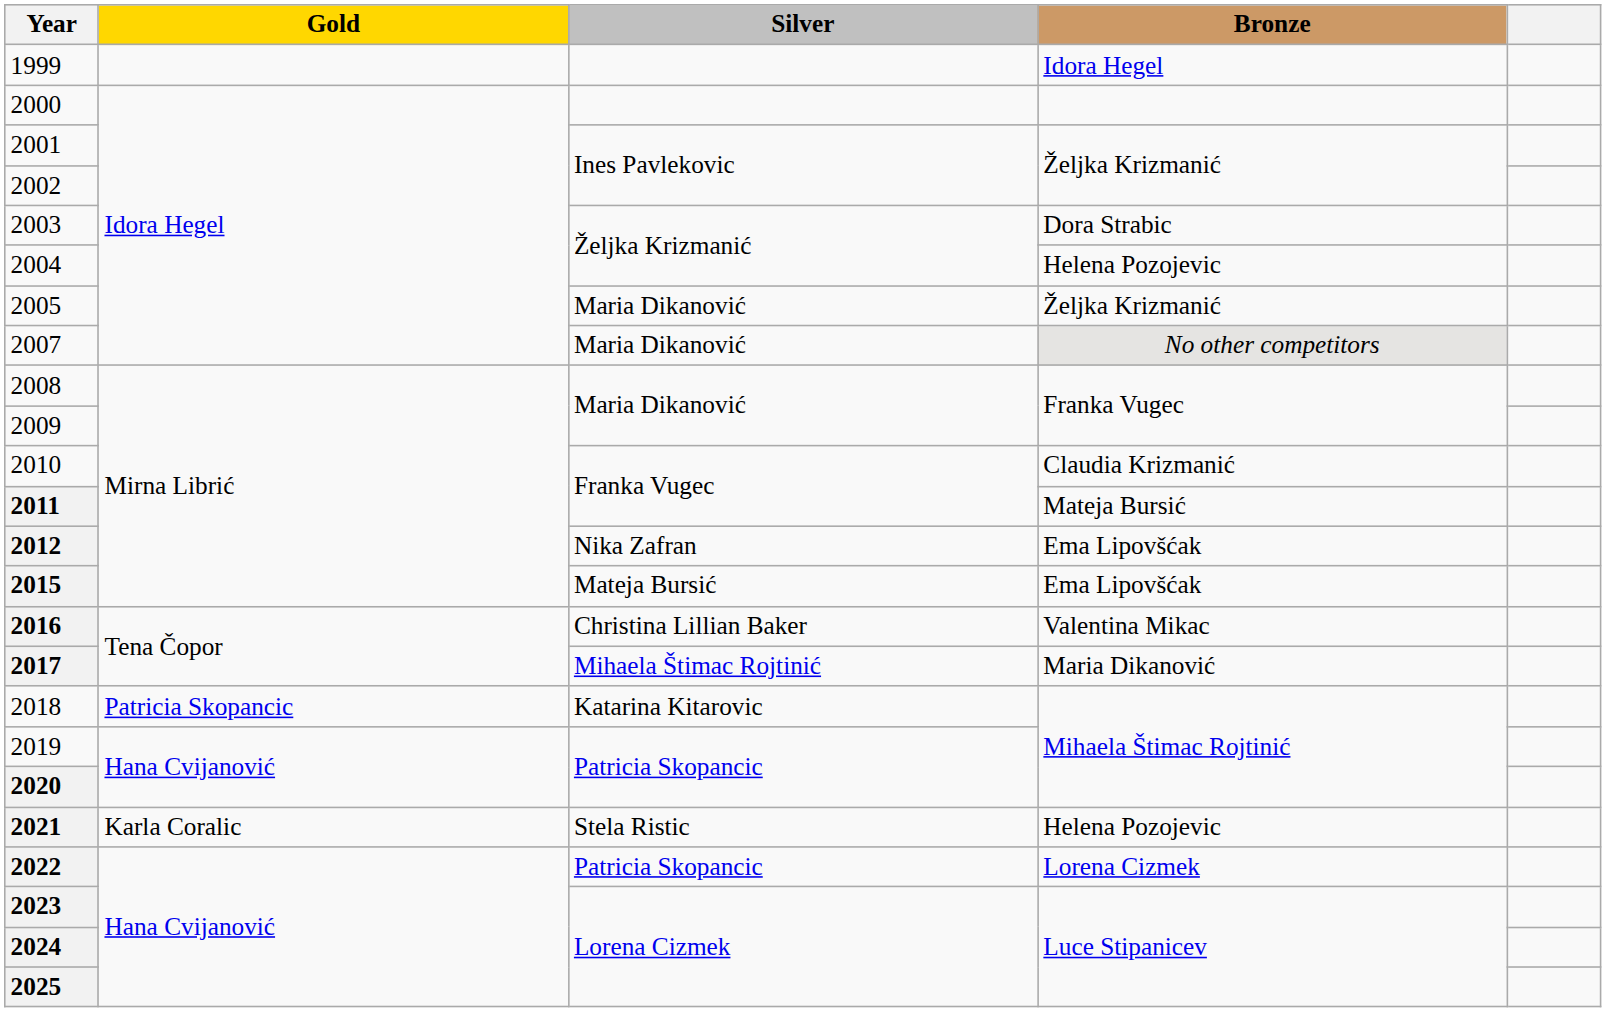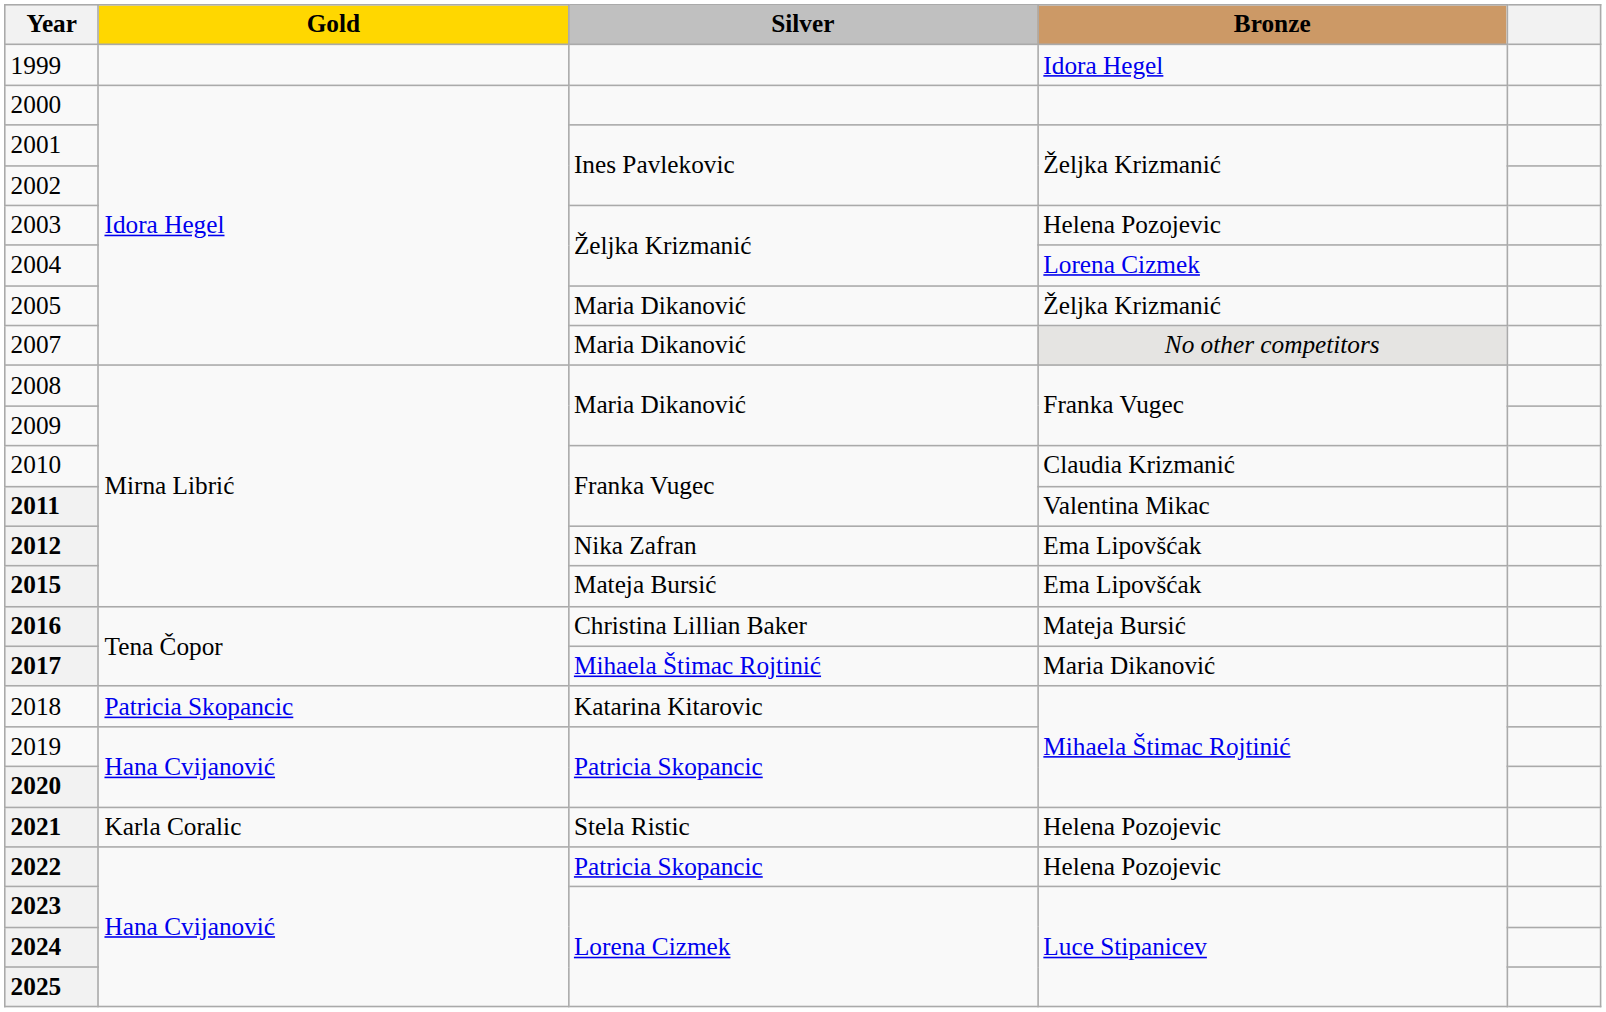2003 | Bronze: Dora Strabic -> Helena Pozojevic
2004 | Bronze: Helena Pozojevic -> Lorena Cizmek
2011 | Bronze: Mateja Bursić -> Valentina Mikac
2016 | Bronze: Valentina Mikac -> Mateja Bursić
2022 | Bronze: Lorena Cizmek -> Helena Pozojevic
